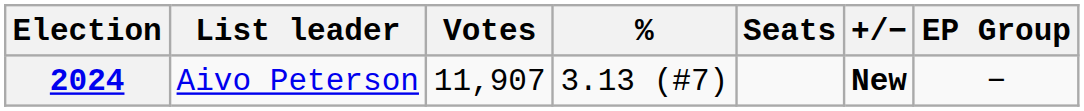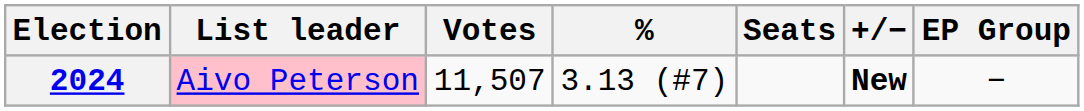2024 | List leader: no background -> pink background
2024 | Votes: 11,907 -> 11,507
